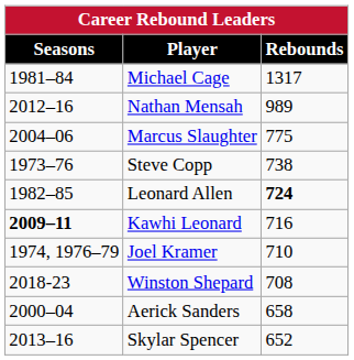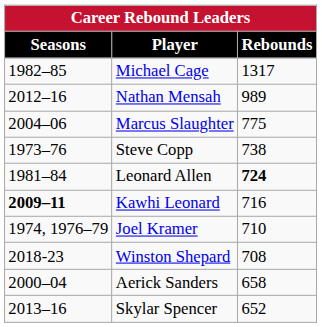Michael Cage | Seasons: 1981–84 -> 1982–85
Leonard Allen | Seasons: 1982–85 -> 1981–84
